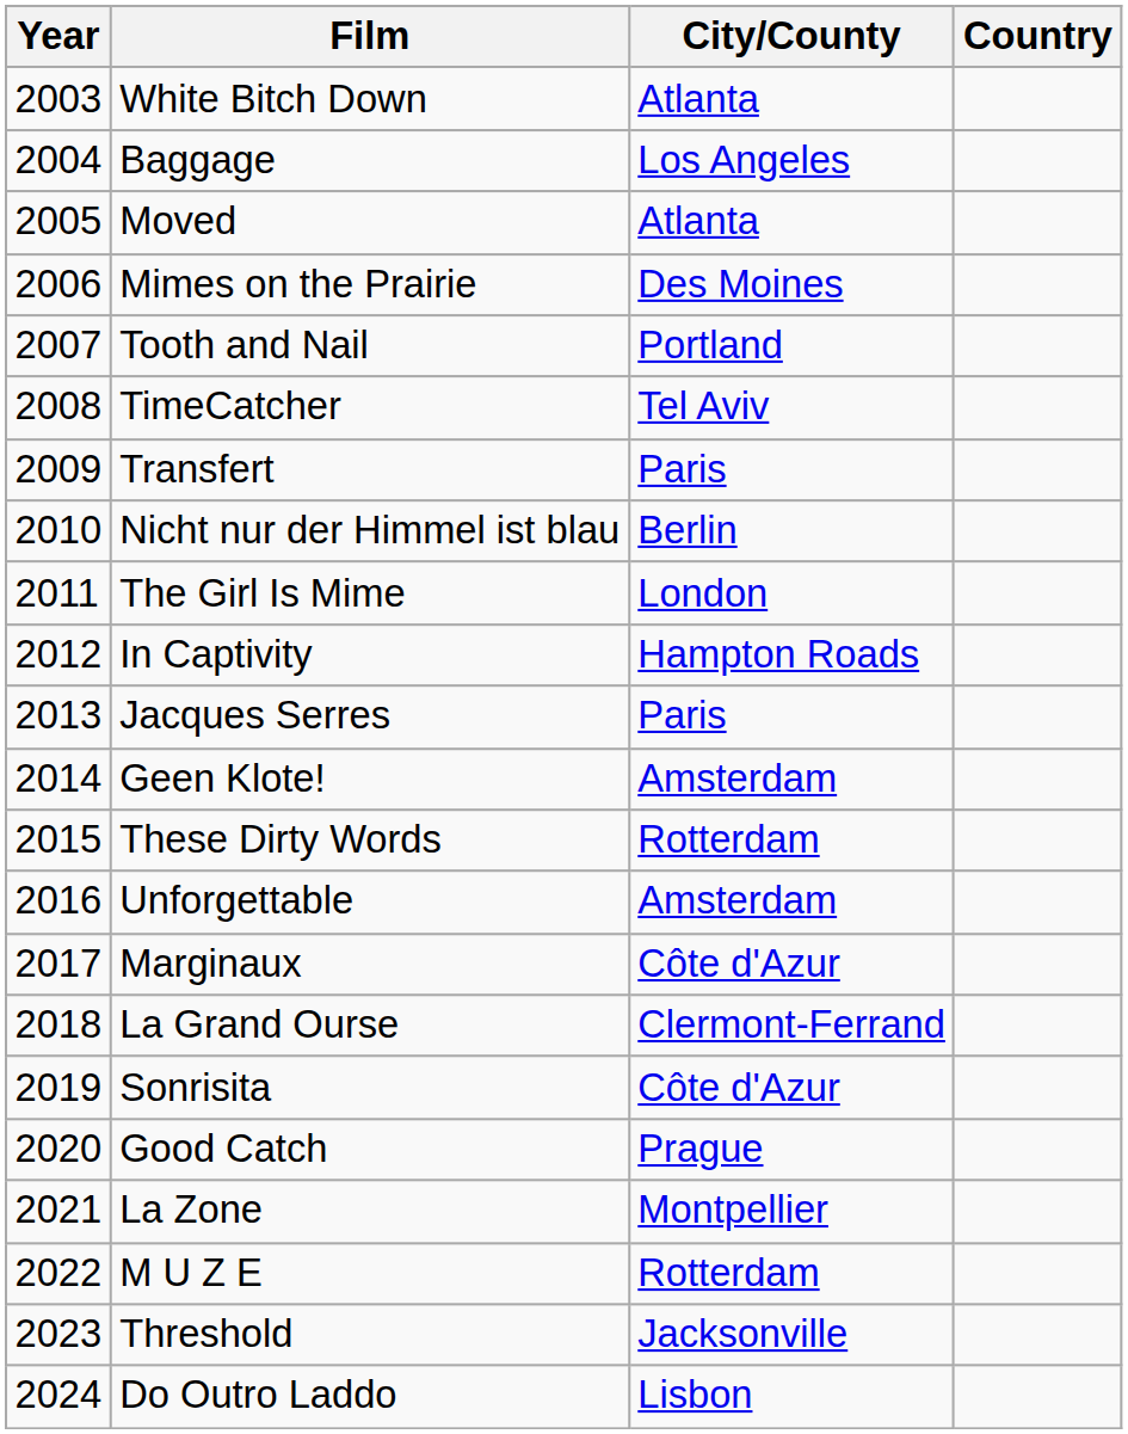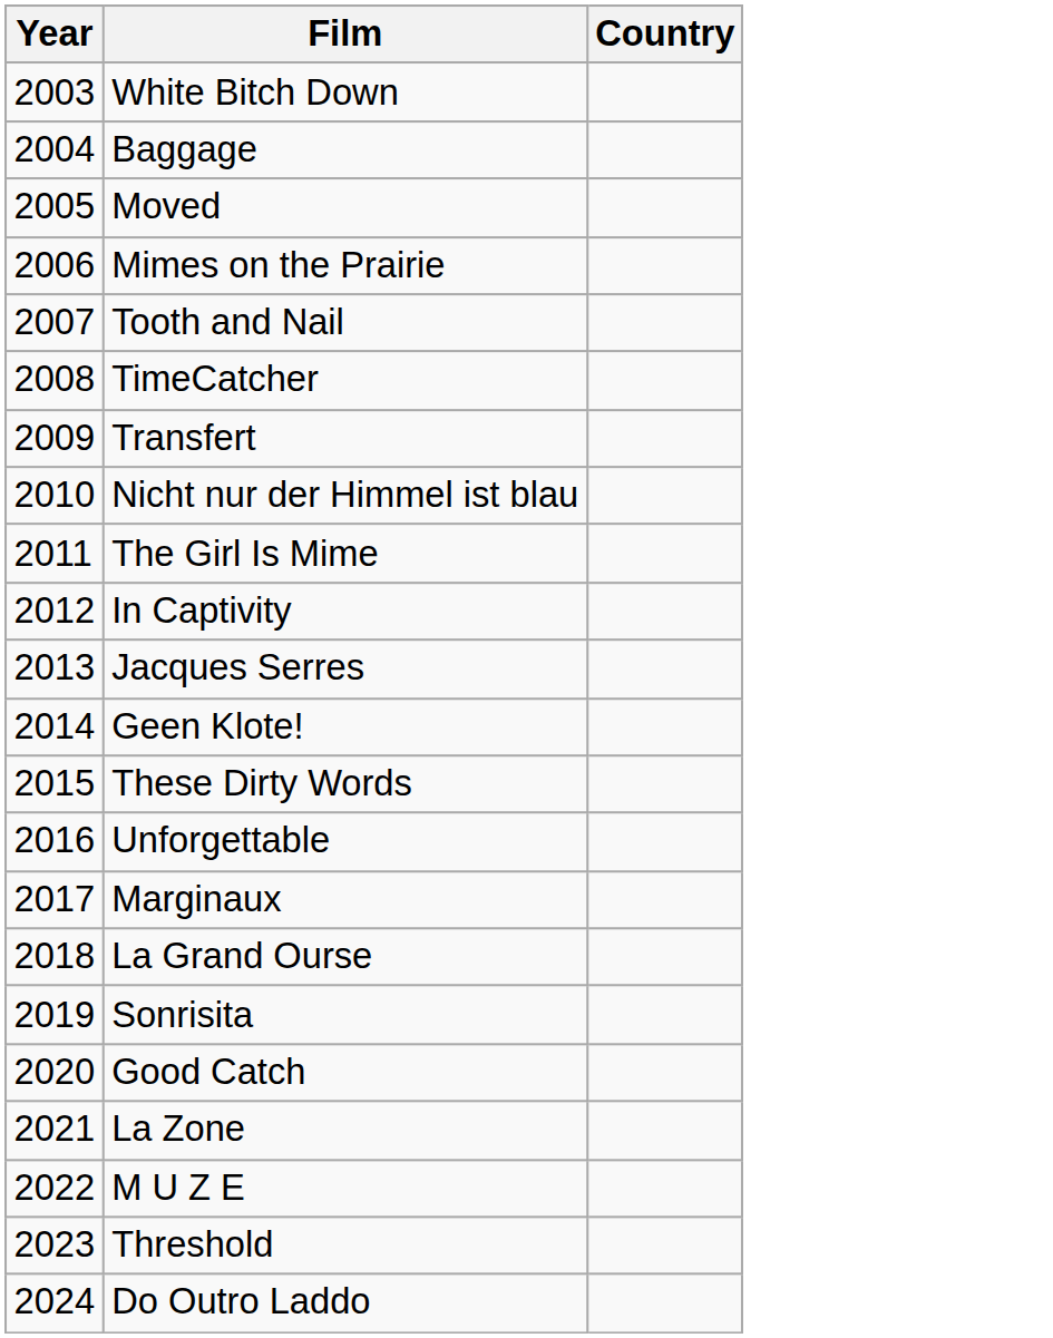- column: City/County | Atlanta | Los Angeles | Atlanta | Des Moines | Portland | Tel Aviv | Paris | Berlin | London | Hampton Roads | Paris | Amsterdam | Rotterdam | Amsterdam | Côte d'Azur | Clermont-Ferrand | Côte d'Azur | Prague | Montpellier | Rotterdam | Jacksonville | Lisbon
